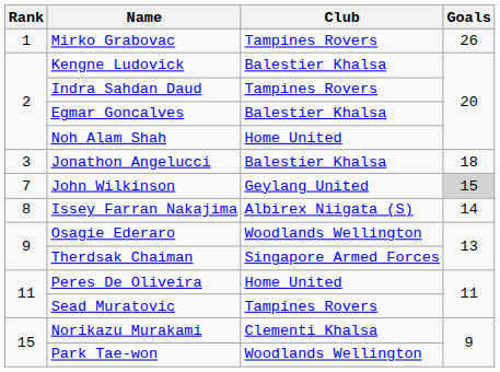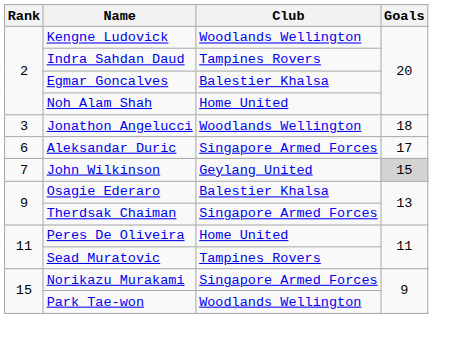- row: 1 | Mirko Grabovac | Tampines Rovers | 26
Kengne Ludovick | Club: Balestier Khalsa -> Woodlands Wellington
Jonathon Angelucci | Club: Balestier Khalsa -> Woodlands Wellington
+ row: 6 | Aleksandar Duric | Singapore Armed Forces | 17
- row: 8 | Issey Farran Nakajima | Albirex Niigata (S) | 14
Osagie Ederaro | Club: Woodlands Wellington -> Balestier Khalsa
Norikazu Murakami | Club: Clementi Khalsa -> Singapore Armed Forces
